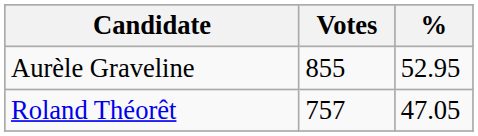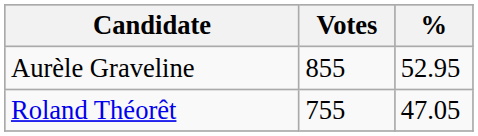Roland Théorêt | Votes: 757 -> 755
